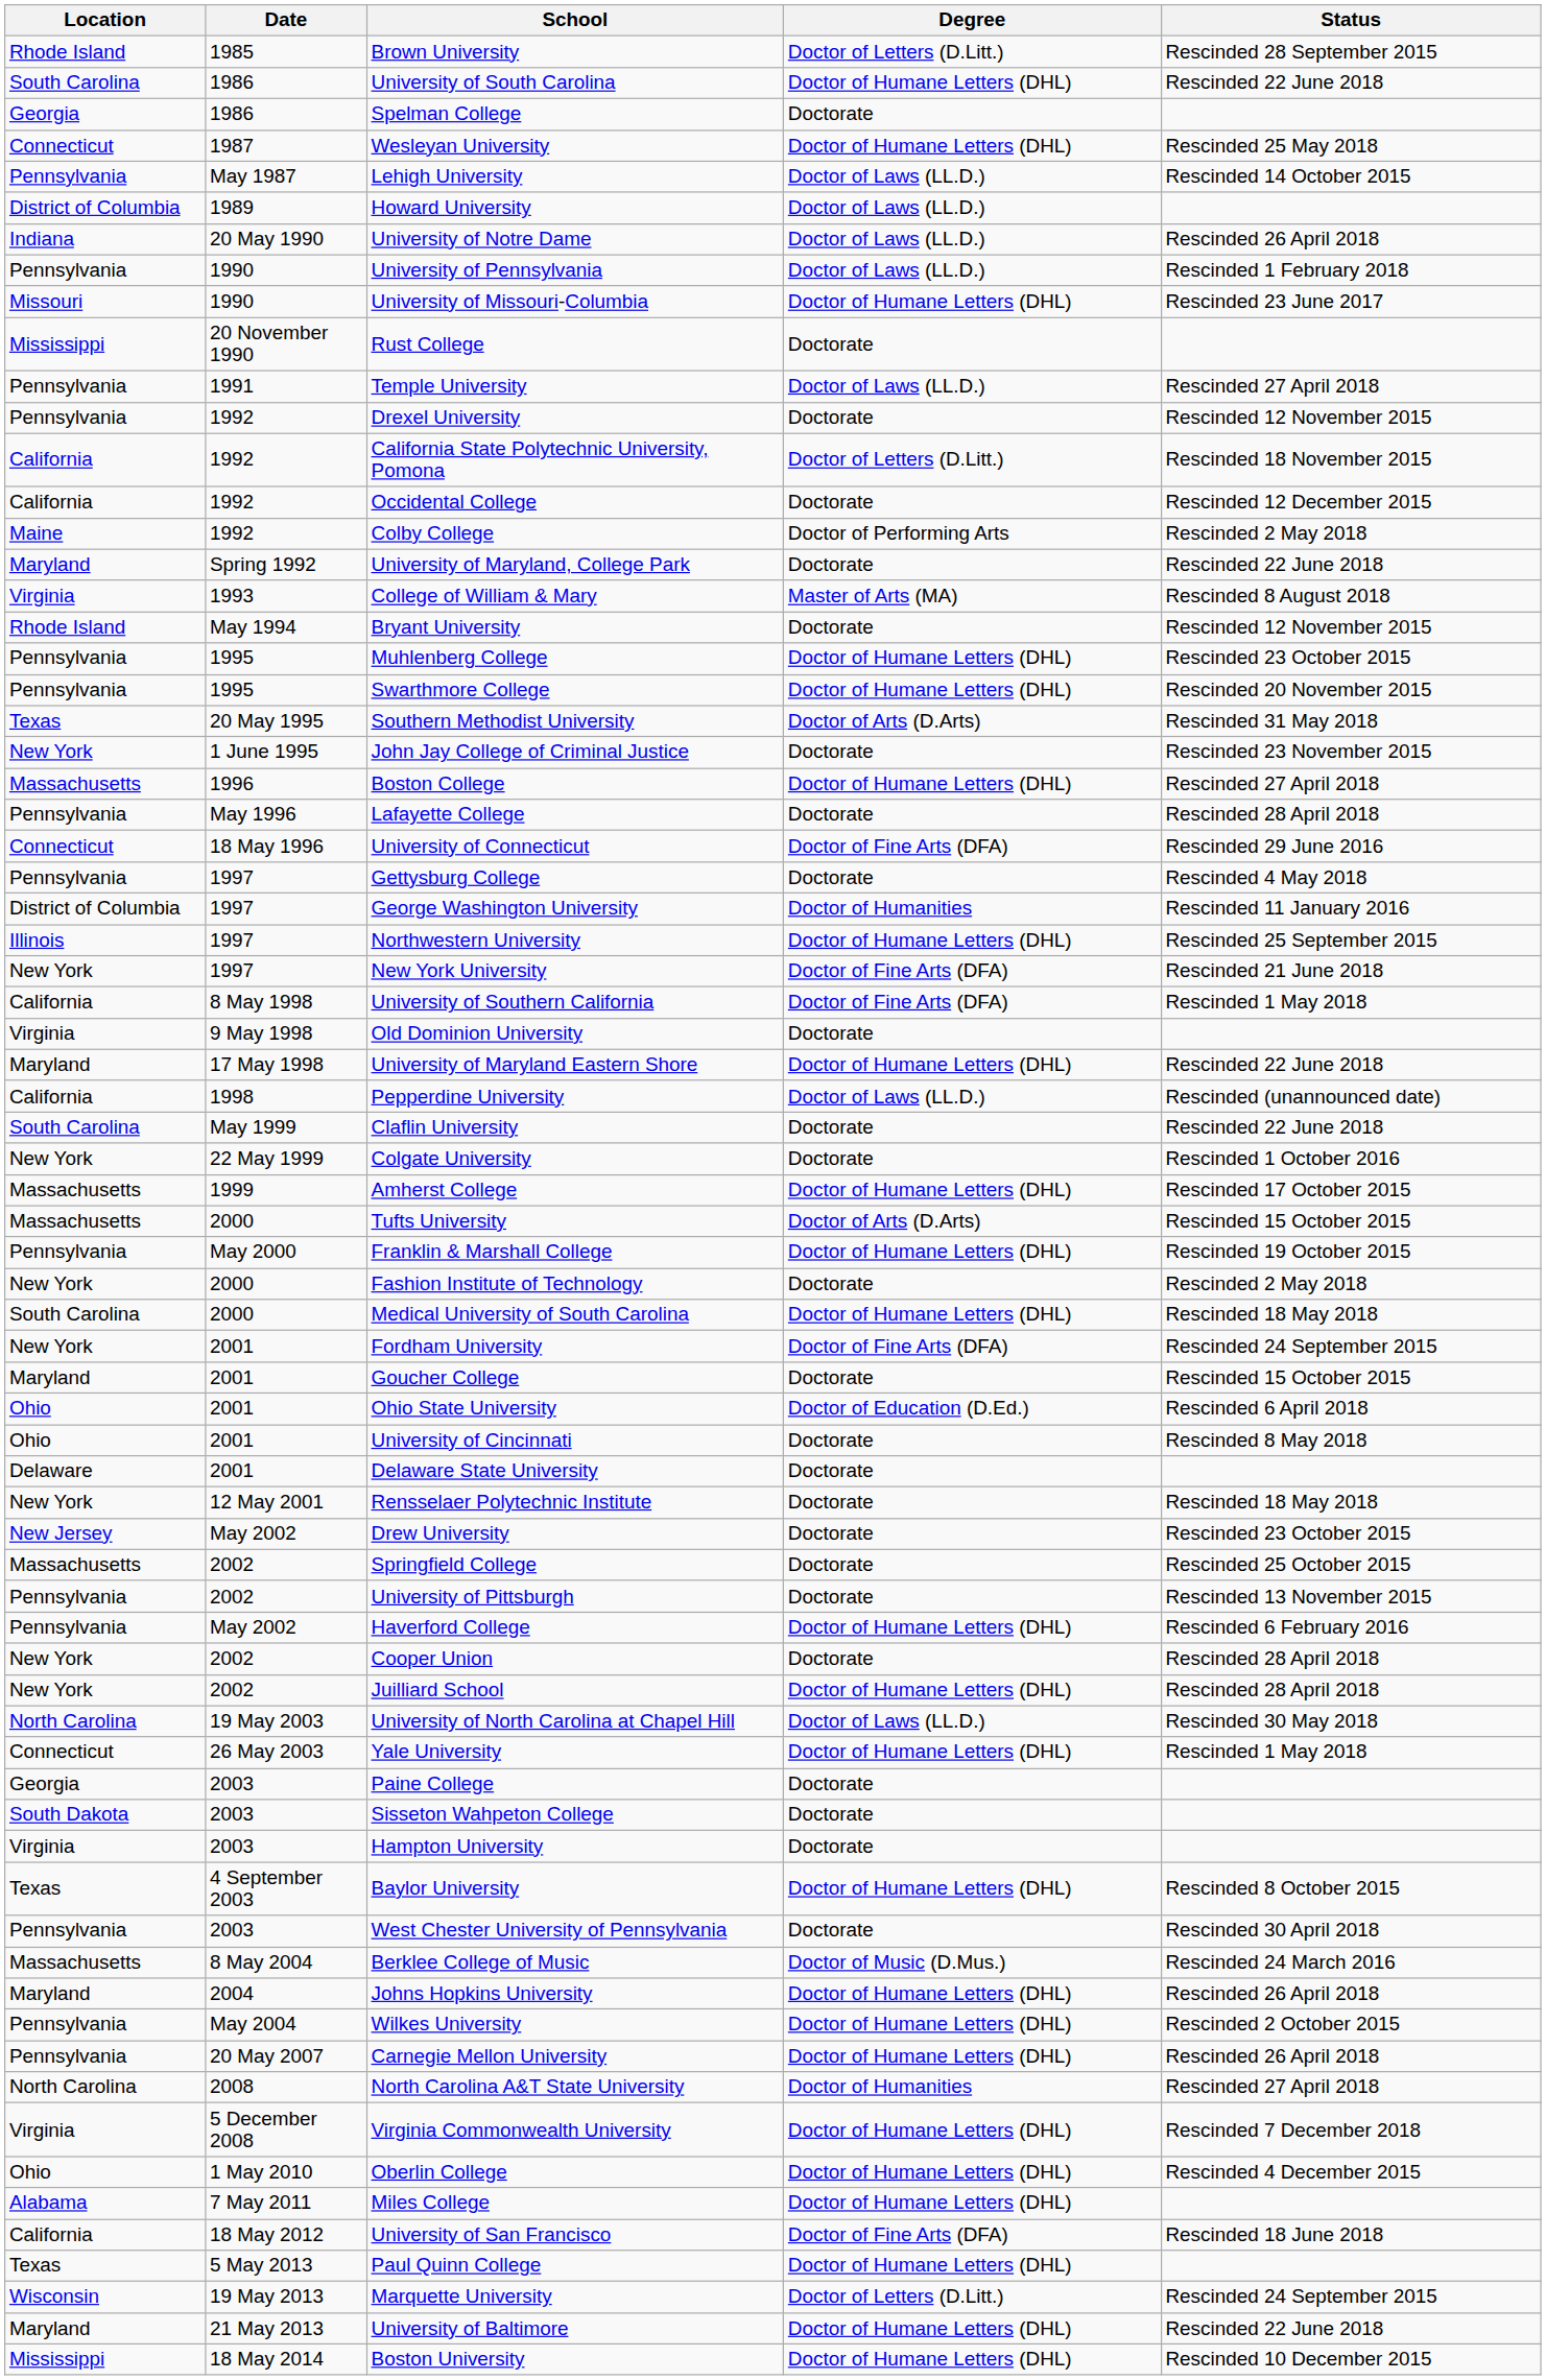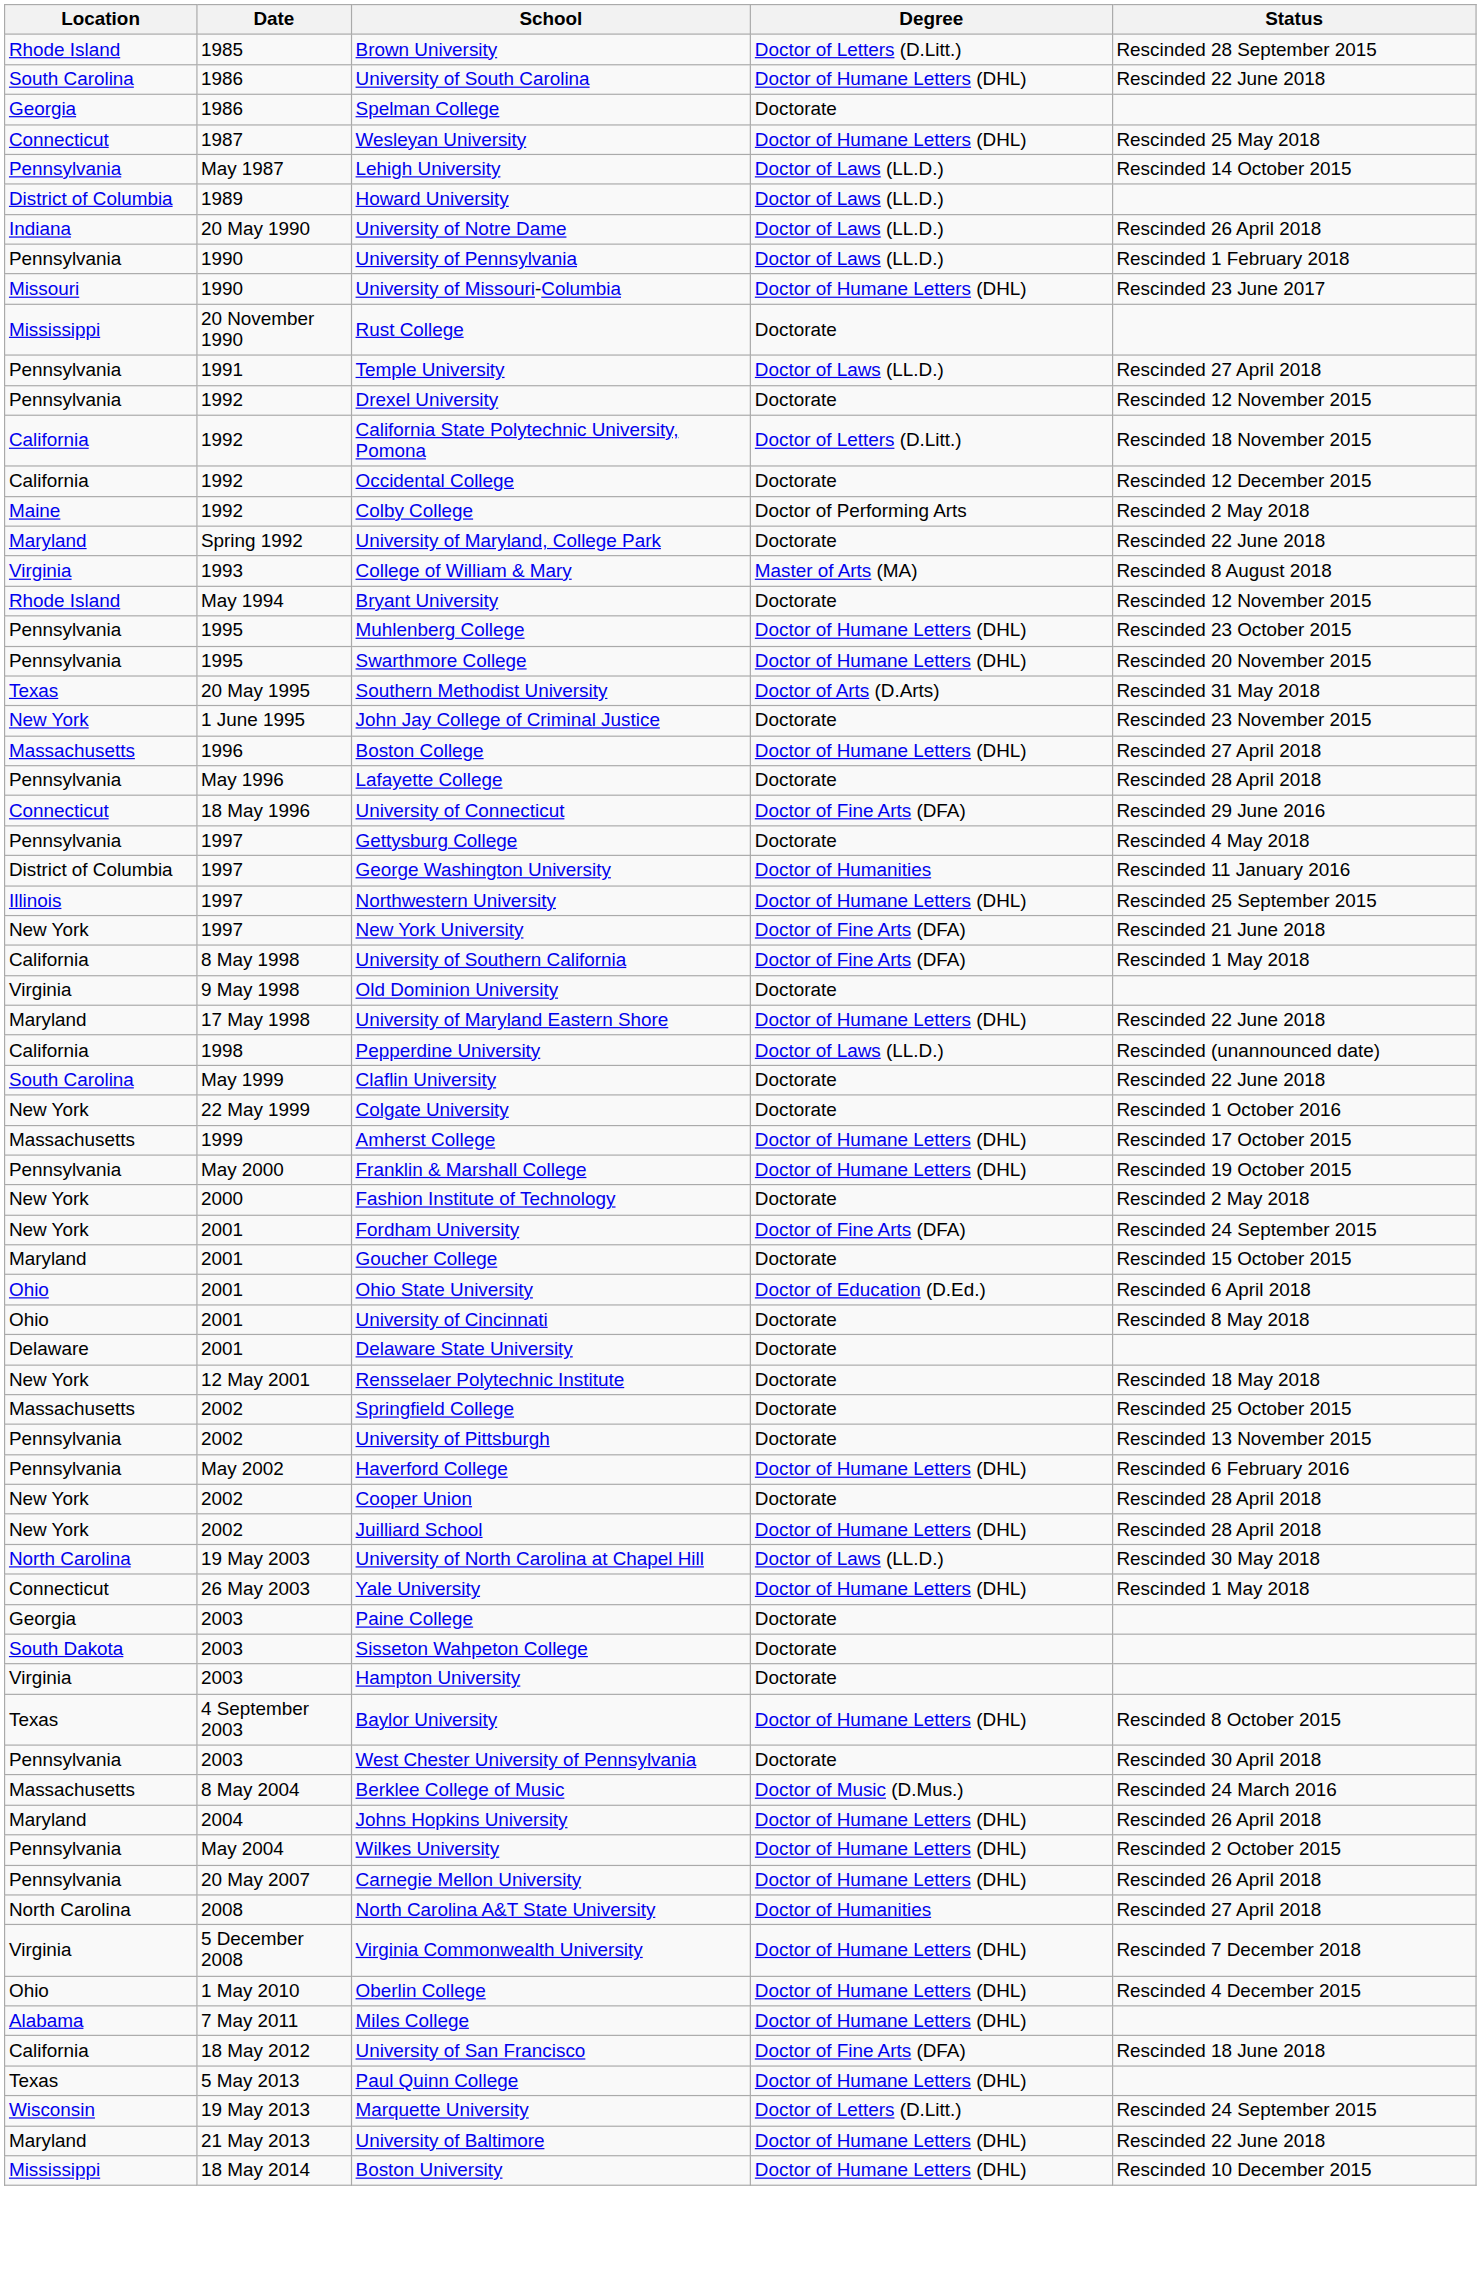- row: Massachusetts | 2000 | Tufts University | Doctor of Arts (D.Arts) | Rescinded 15 October 2015
- row: South Carolina | 2000 | Medical University of South Carolina | Doctor of Humane Letters (DHL) | Rescinded 18 May 2018
- row: New Jersey | May 2002 | Drew University | Doctorate | Rescinded 23 October 2015
